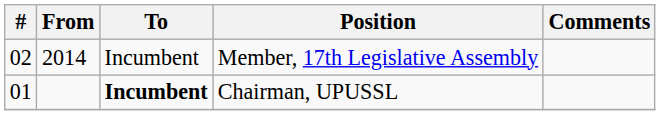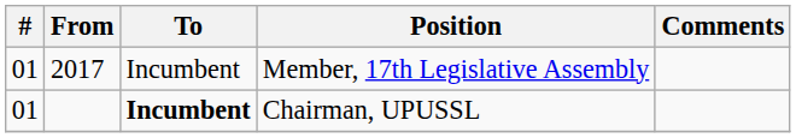Member, 17th Legislative Assembly | #: 02 -> 01
Member, 17th Legislative Assembly | From: 2014 -> 2017
